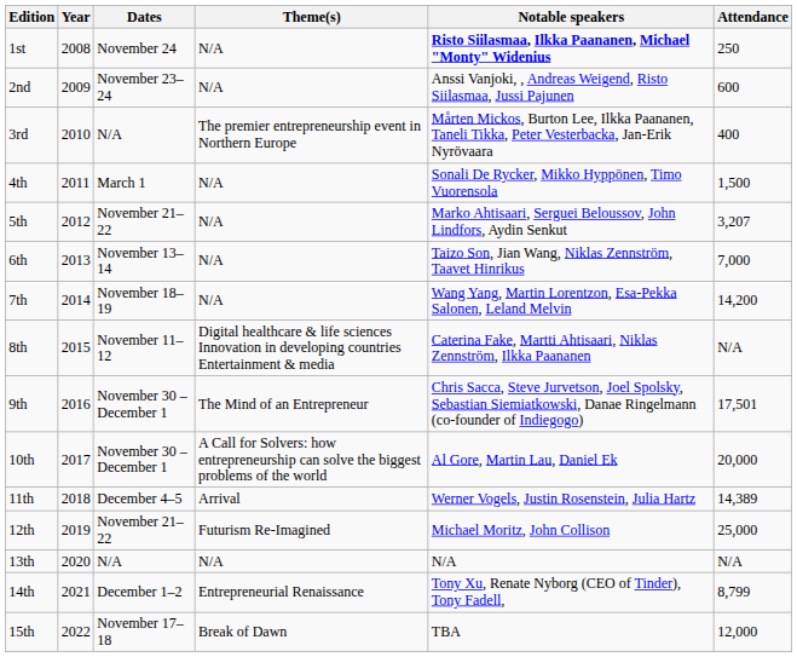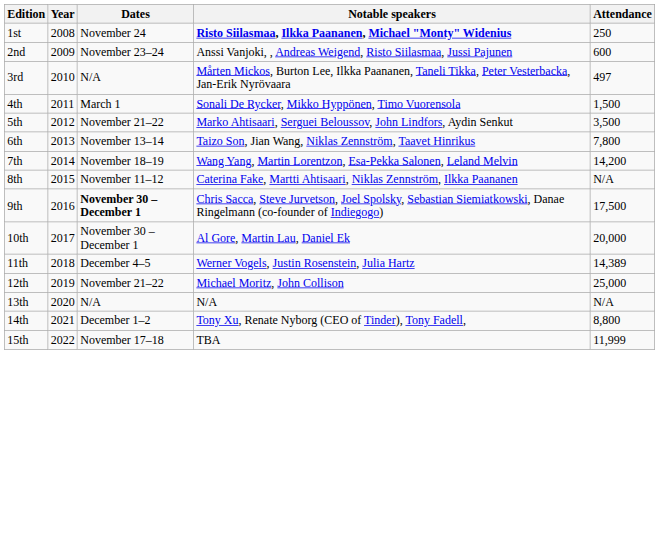- column: Theme(s) | N/A | N/A | The premier entrepreneurship event in Northern Europe | N/A | N/A | N/A | N/A | Digital healthcare & life sciences Innovation in developing countries Entertainment & media | The Mind of an Entrepreneur | A Call for Solvers: how entrepreneurship can solve the biggest problems of the world | Arrival | Futurism Re-Imagined | N/A | Entrepreneurial Renaissance | Break of Dawn
3rd | Attendance: 400 -> 497
5th | Attendance: 3,207 -> 3,500
6th | Attendance: 7,000 -> 7,800
9th | Dates: normal -> bold
9th | Attendance: 17,501 -> 17,500
14th | Attendance: 8,799 -> 8,800
15th | Attendance: 12,000 -> 11,999
